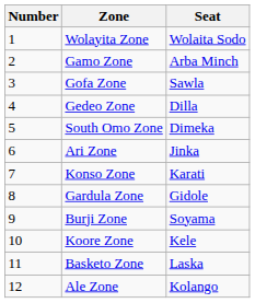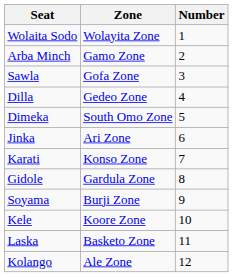columns swapped: Number <-> Seat
